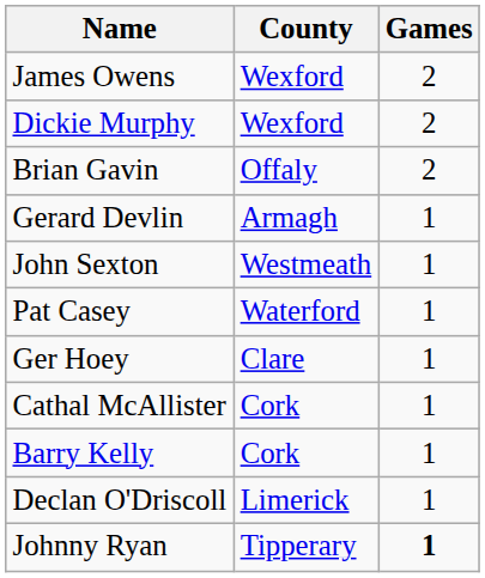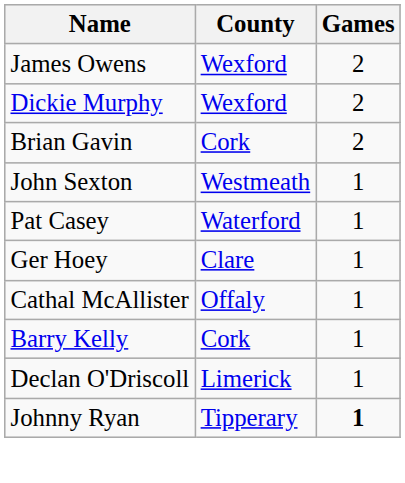Brian Gavin | County: Offaly -> Cork
- row: Gerard Devlin | Armagh | 1
Cathal McAllister | County: Cork -> Offaly
